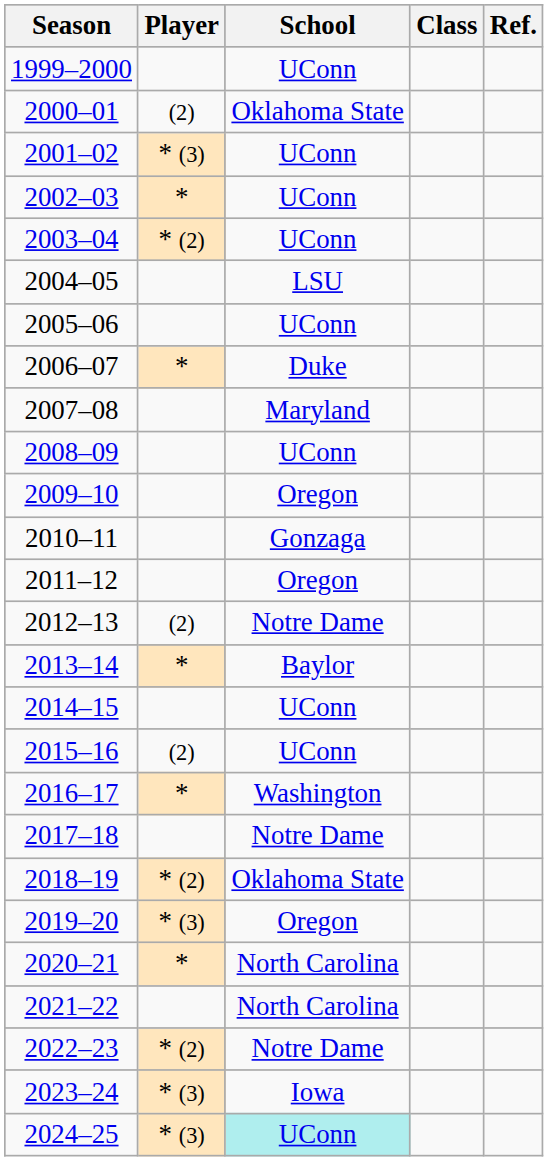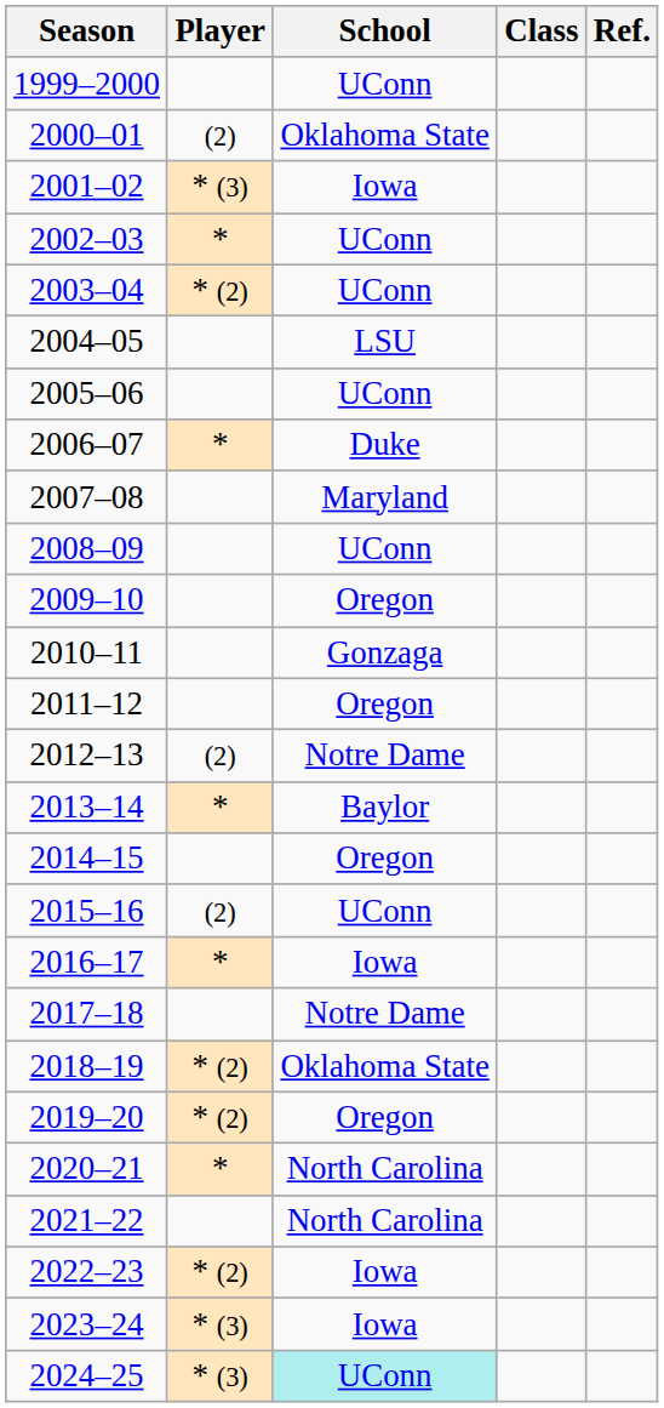2001–02 | School: UConn -> Iowa
2014–15 | School: UConn -> Oregon
2016–17 | School: Washington -> Iowa
2019–20 | Player: * (3) -> * (2)
2022–23 | School: Notre Dame -> Iowa
